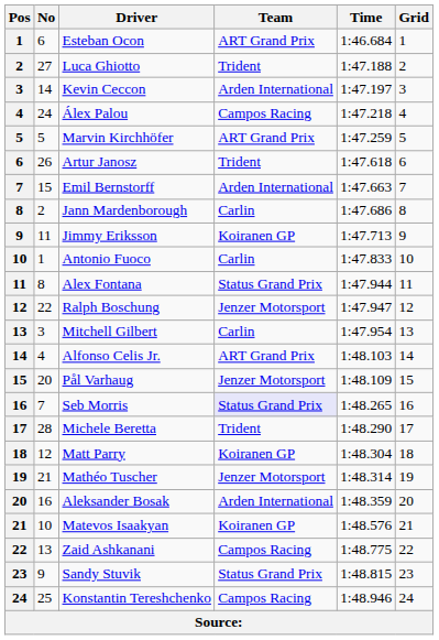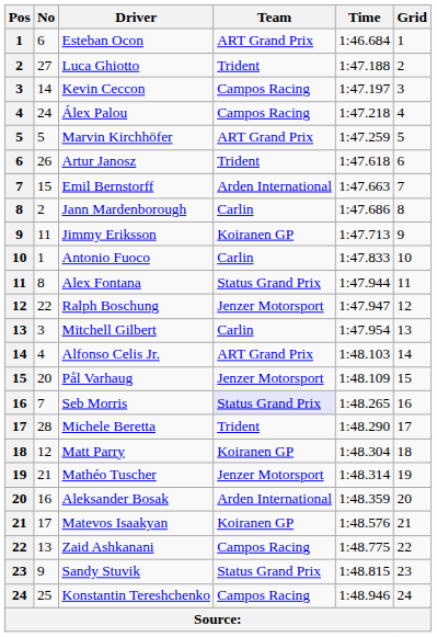Kevin Ceccon | Team: Arden International -> Campos Racing
Matevos Isaakyan | No: 10 -> 17
